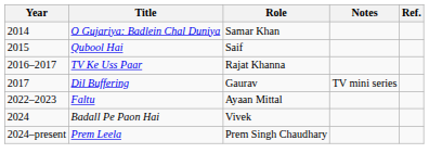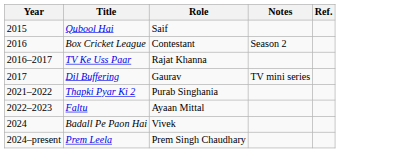- row: 2014 | O Gujariya: Badlein Chal Duniya | Samar Khan
+ row: 2016 | Box Cricket League | Contestant | Season 2
+ row: 2021–2022 | Thapki Pyar Ki 2 | Purab Singhania
